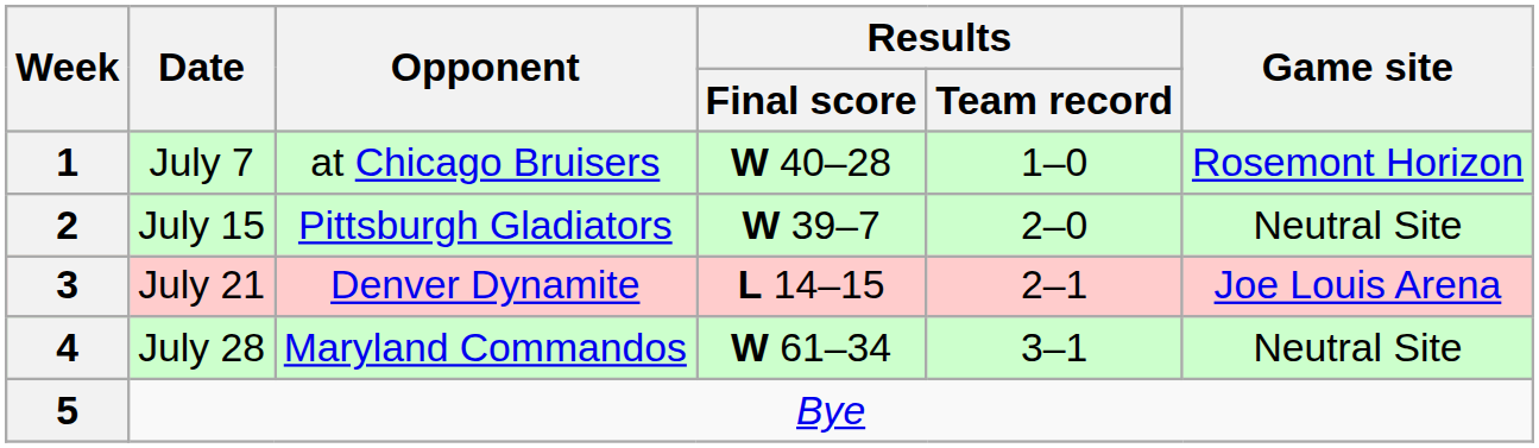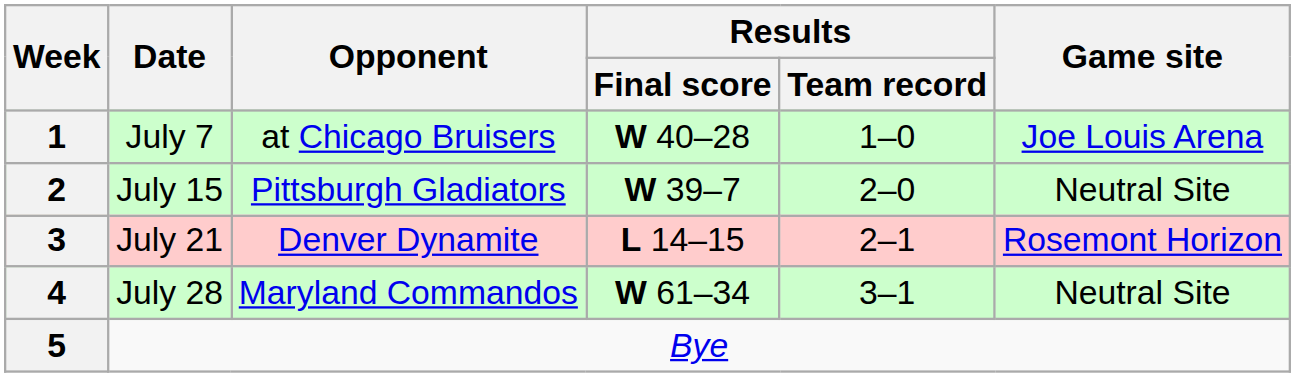1 | Game site: Rosemont Horizon -> Joe Louis Arena
3 | Game site: Joe Louis Arena -> Rosemont Horizon
